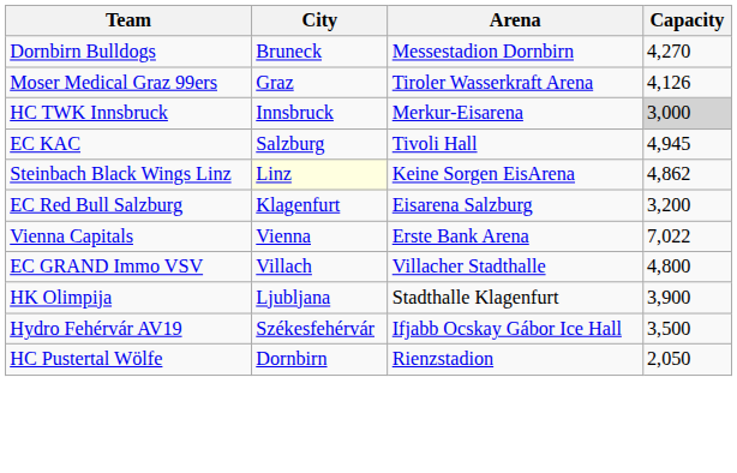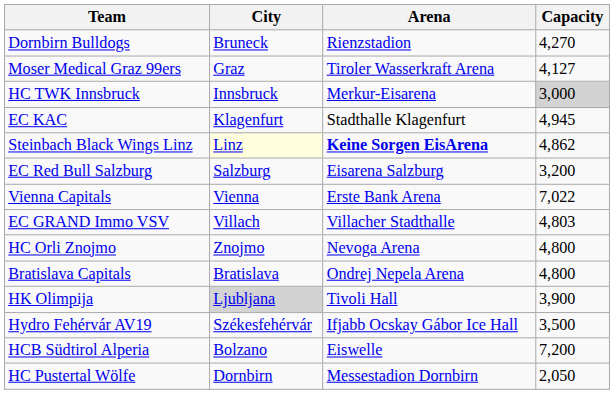Dornbirn Bulldogs | Arena: Messestadion Dornbirn -> Rienzstadion
Moser Medical Graz 99ers | Capacity: 4,126 -> 4,127
EC KAC | City: Salzburg -> Klagenfurt
EC KAC | Arena: Tivoli Hall -> Stadthalle Klagenfurt
Steinbach Black Wings Linz | Arena: normal -> bold
EC Red Bull Salzburg | City: Klagenfurt -> Salzburg
EC GRAND Immo VSV | Capacity: 4,800 -> 4,803
+ row: HC Orli Znojmo | Znojmo | Nevoga Arena | 4,800
+ row: Bratislava Capitals | Bratislava | Ondrej Nepela Arena | 4,800
HK Olimpija | City: no background -> lightgrey background
HK Olimpija | Arena: Stadthalle Klagenfurt -> Tivoli Hall
+ row: HCB Südtirol Alperia | Bolzano | Eiswelle | 7,200
HC Pustertal Wölfe | Arena: Rienzstadion -> Messestadion Dornbirn
